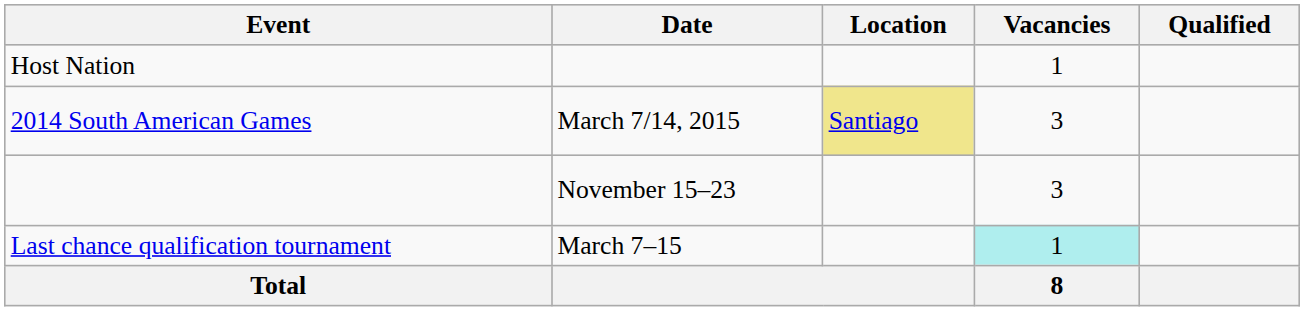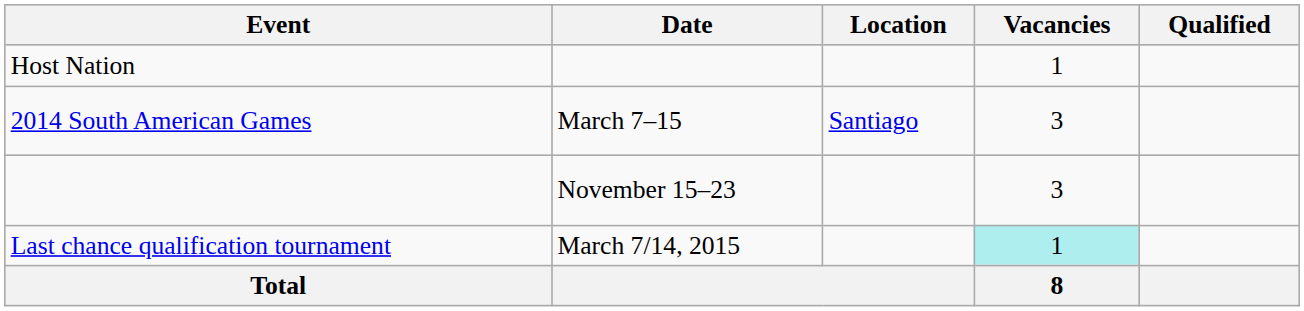2014 South American Games | Date: March 7/14, 2015 -> March 7–15
2014 South American Games | Location: khaki background -> no background
Last chance qualification tournament | Date: March 7–15 -> March 7/14, 2015
